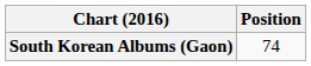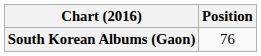South Korean Albums (Gaon) | Position: 74 -> 76
